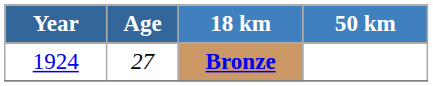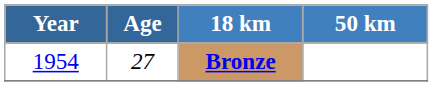Bronze | Year: 1924 -> 1954
